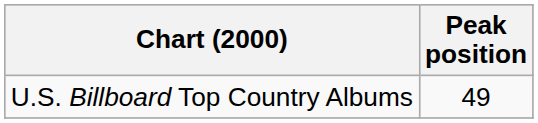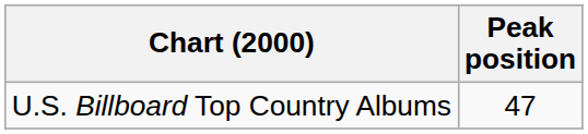U.S. Billboard Top Country Albums | Peak position: 49 -> 47
